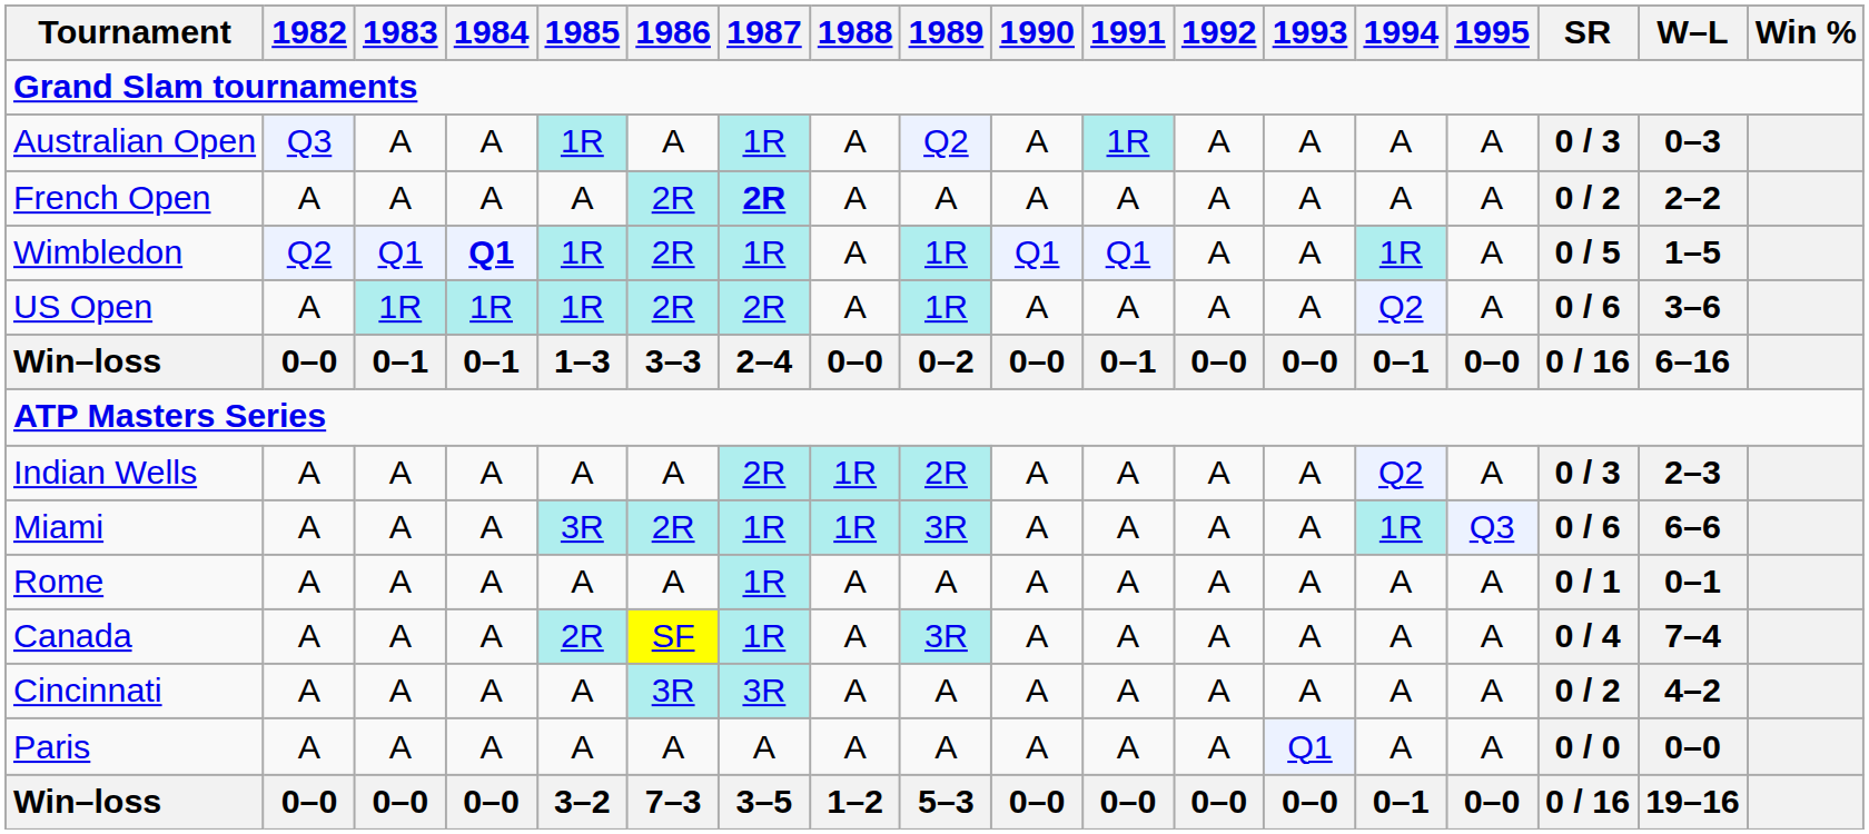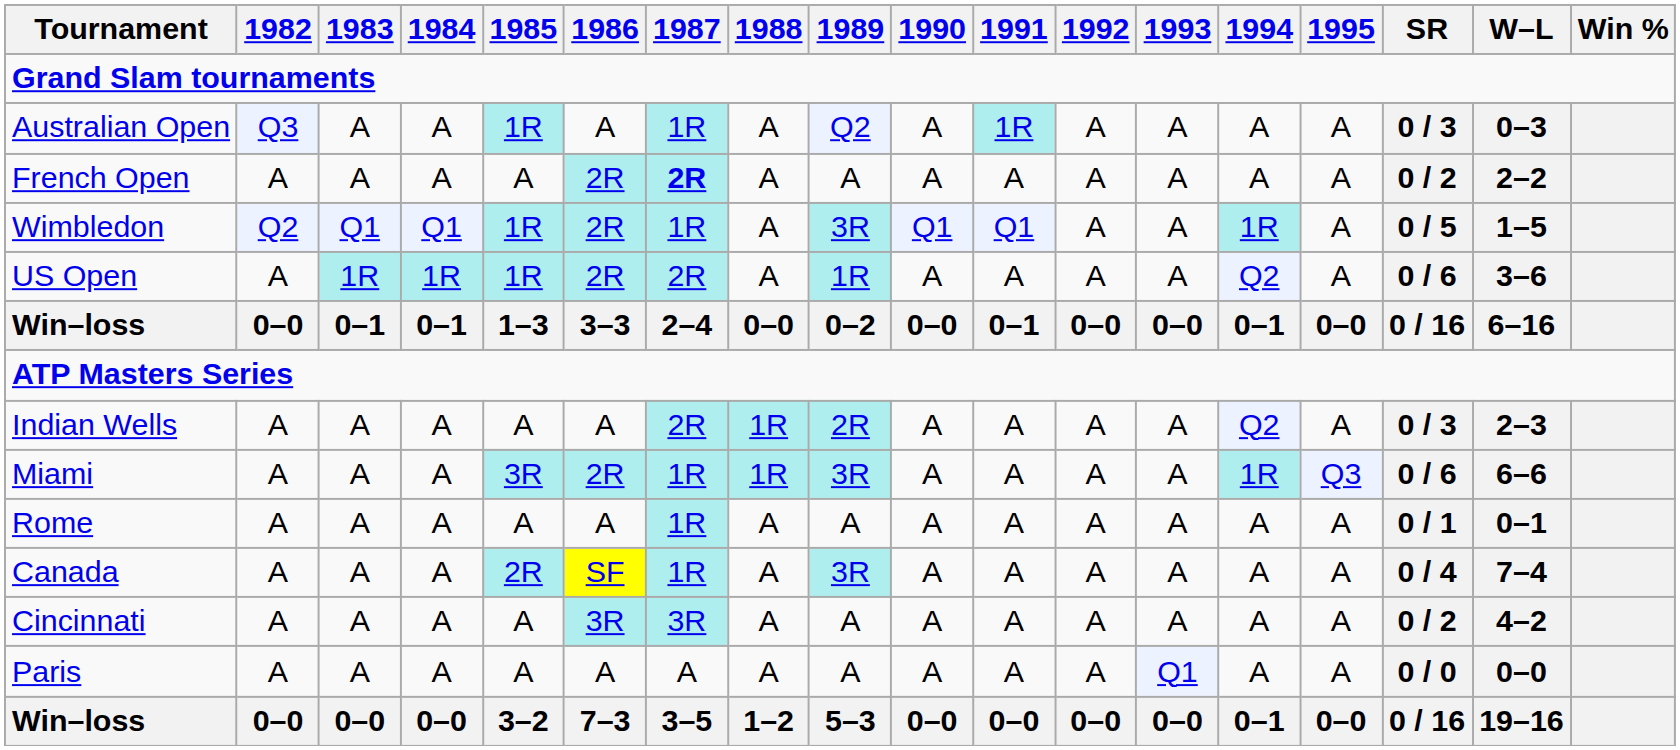Wimbledon | 1984: bold -> normal
Wimbledon | 1989: 1R -> 3R
